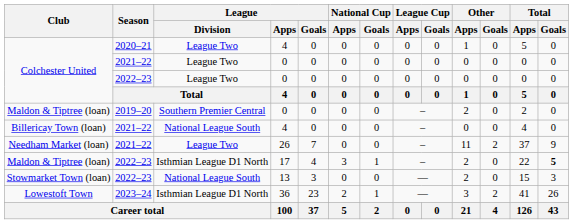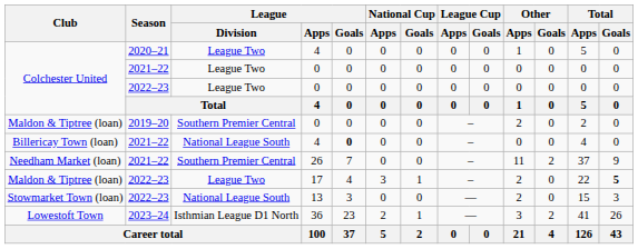Billericay Town (loan) | League / Goals: normal -> bold
Needham Market (loan) | League / Division: League Two -> Southern Premier Central
Maldon & Tiptree (loan) / 2022–23 | League / Division: Isthmian League D1 North -> League Two
